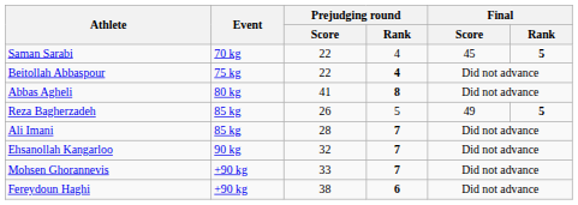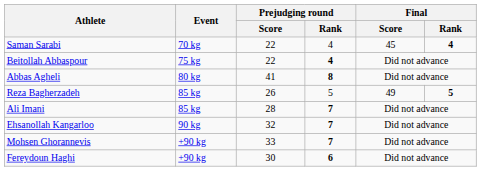Saman Sarabi | Final / Rank: 5 -> 4
Fereydoun Haghi | Prejudging round / Score: 38 -> 30
